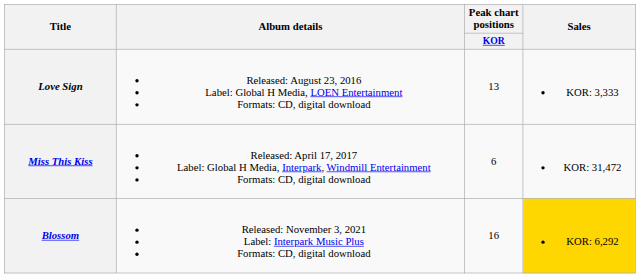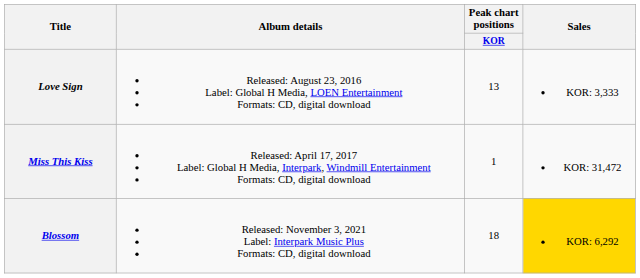Miss This Kiss | Peak chart positions / KOR: 6 -> 1
Blossom | Peak chart positions / KOR: 16 -> 18
